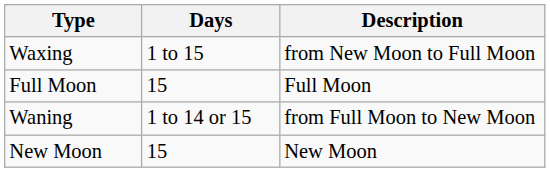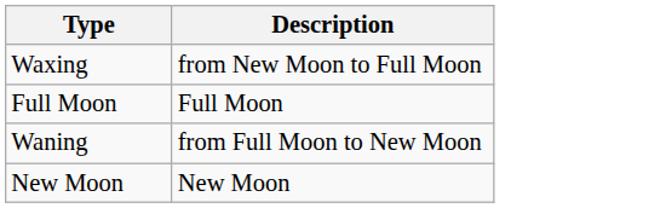- column: Days | 1 to 15 | 15 | 1 to 14 or 15 | 15
